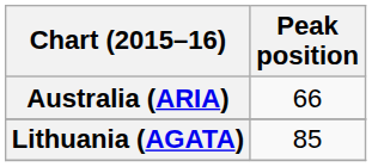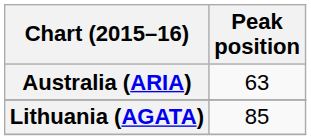Australia (ARIA) | Peak position: 66 -> 63
